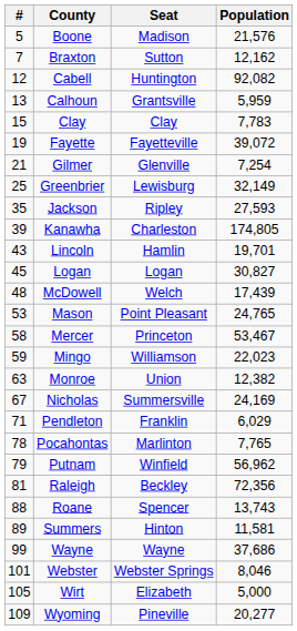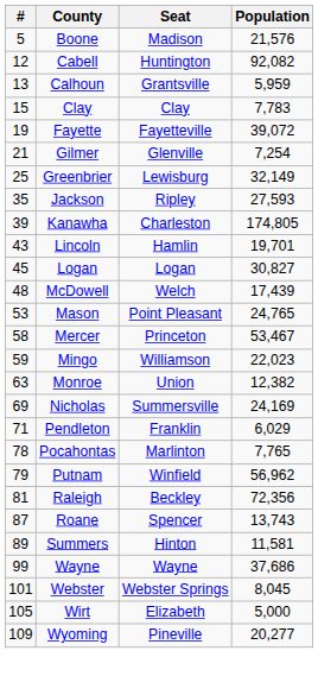- row: 7 | Braxton | Sutton | 12,162
Nicholas | #: 67 -> 69
Roane | #: 88 -> 87
Webster | Population: 8,046 -> 8,045
